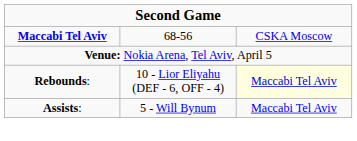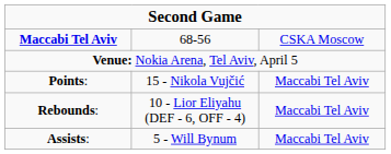+ row: Points: | 15 - Nikola Vujčić | Maccabi Tel Aviv
Rebounds: | column 3: lightyellow background -> no background
